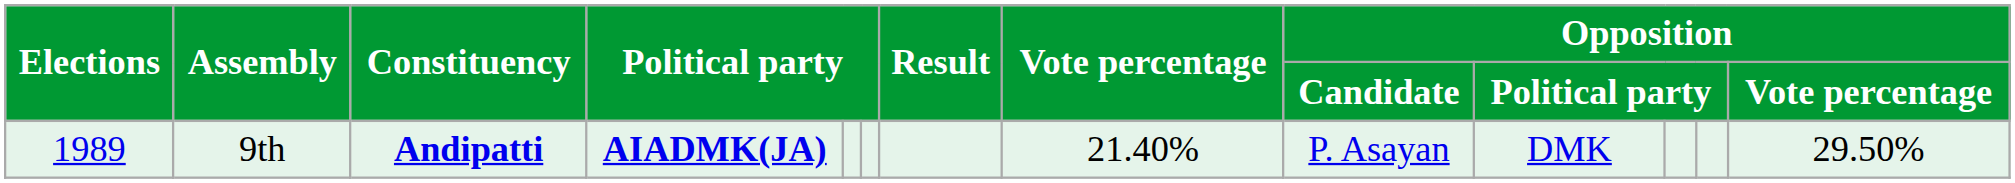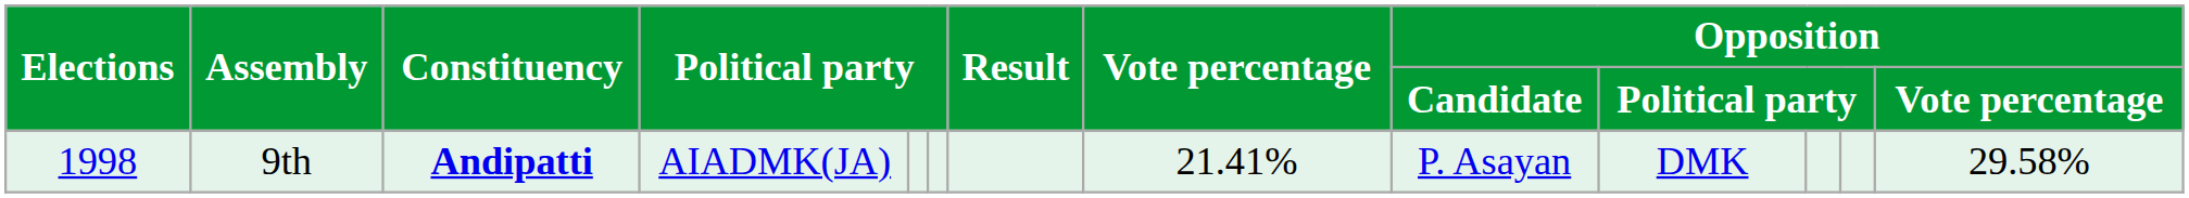9th | Elections: 1989 -> 1998
9th | column 4: bold -> normal
9th | Vote percentage: 21.40% -> 21.41%
9th | Opposition / Vote percentage: 29.50% -> 29.58%
